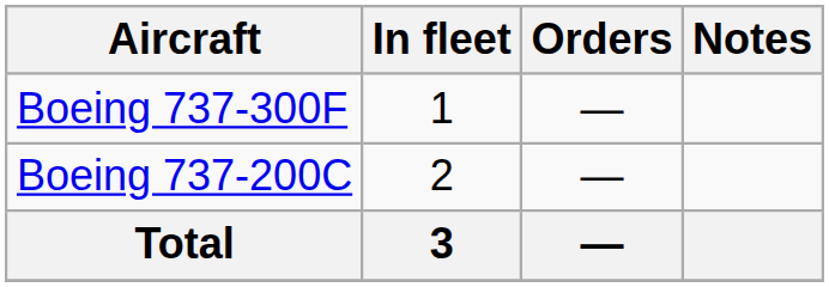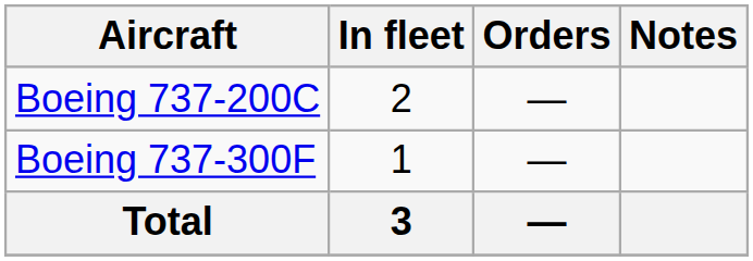rows swapped: Boeing 737-200C <-> Boeing 737-300F
